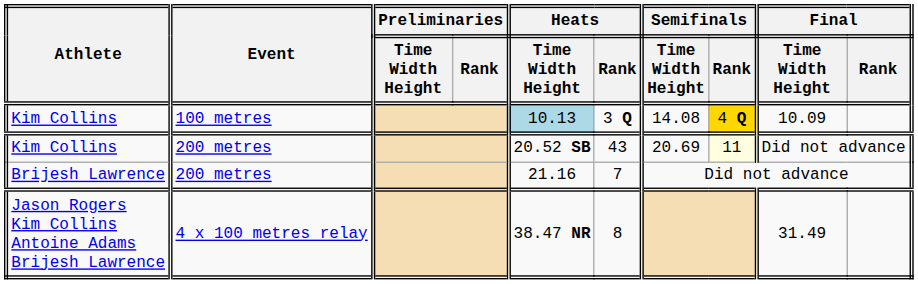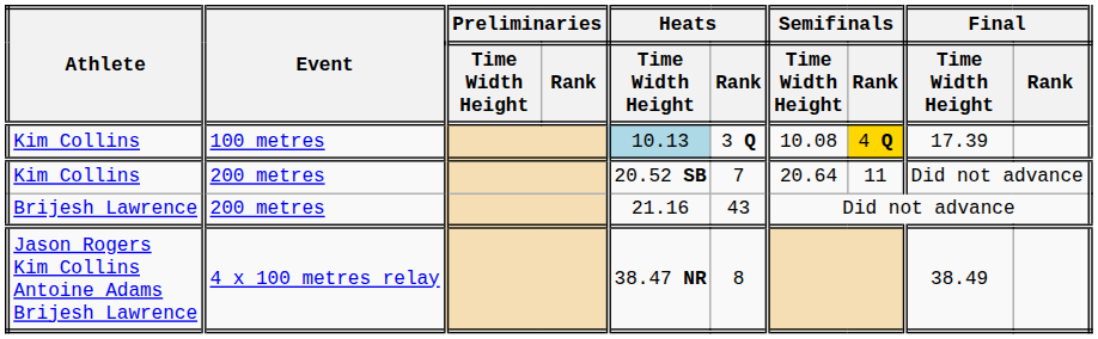Kim Collins / 100 metres | Semifinals / Time Width Height: 14.08 -> 10.08
Kim Collins / 100 metres | Final / Time Width Height: 10.09 -> 17.39
Kim Collins / 200 metres | Heats / Rank: 43 -> 7
Kim Collins / 200 metres | Semifinals / Time Width Height: 20.69 -> 20.64
Kim Collins / 200 metres | Semifinals / Rank: lightyellow background -> no background
Brijesh Lawrence | Heats / Rank: 7 -> 43
Jason Rogers Kim Collins Antoine Adams Brijesh Lawrence | Final / Time Width Height: 31.49 -> 38.49
